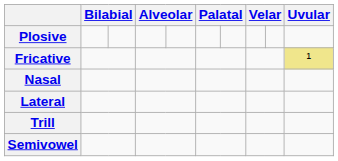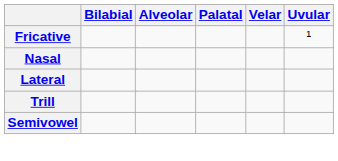- row: Plosive
Fricative | Uvular: khaki background -> no background
